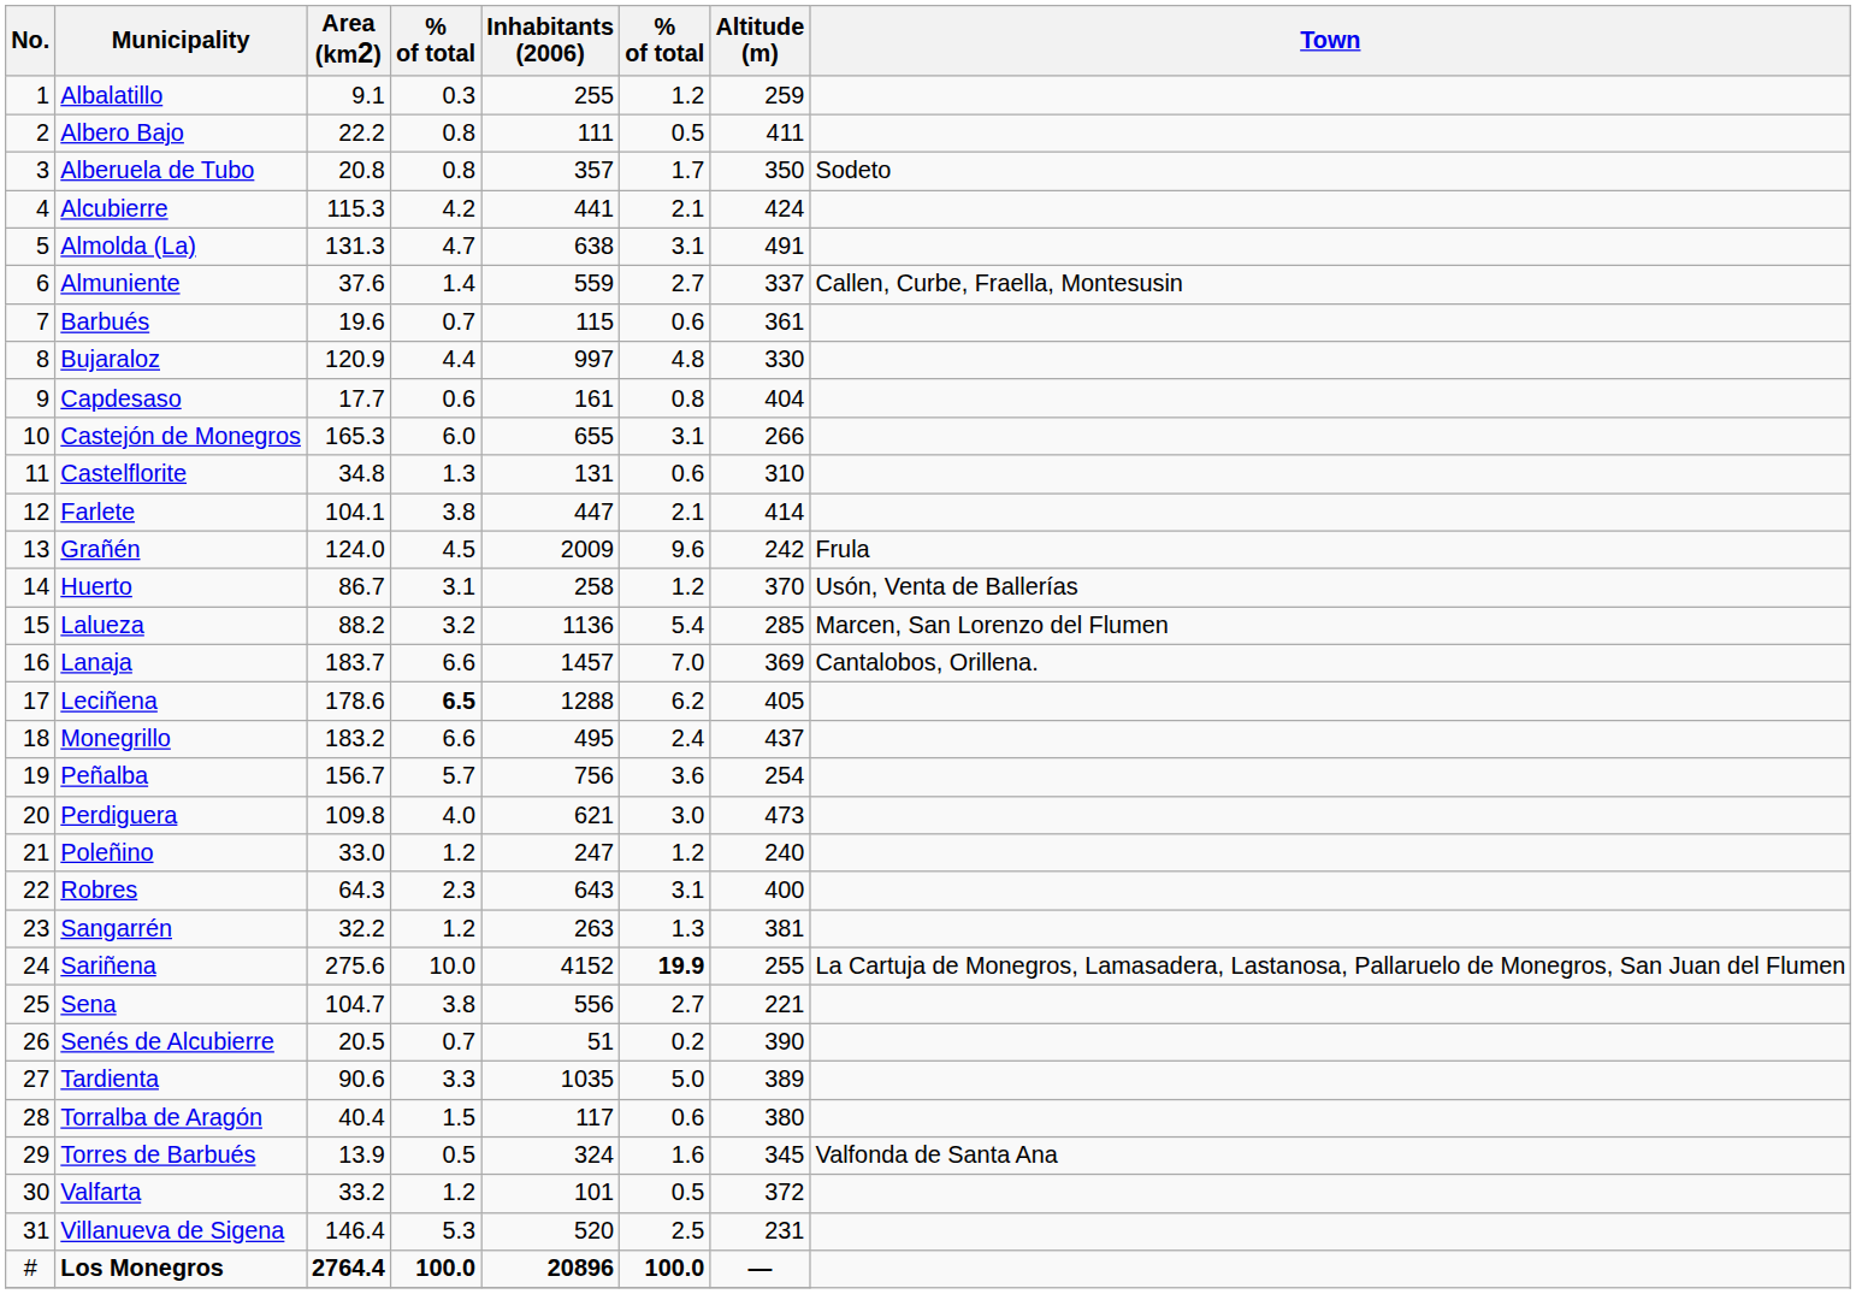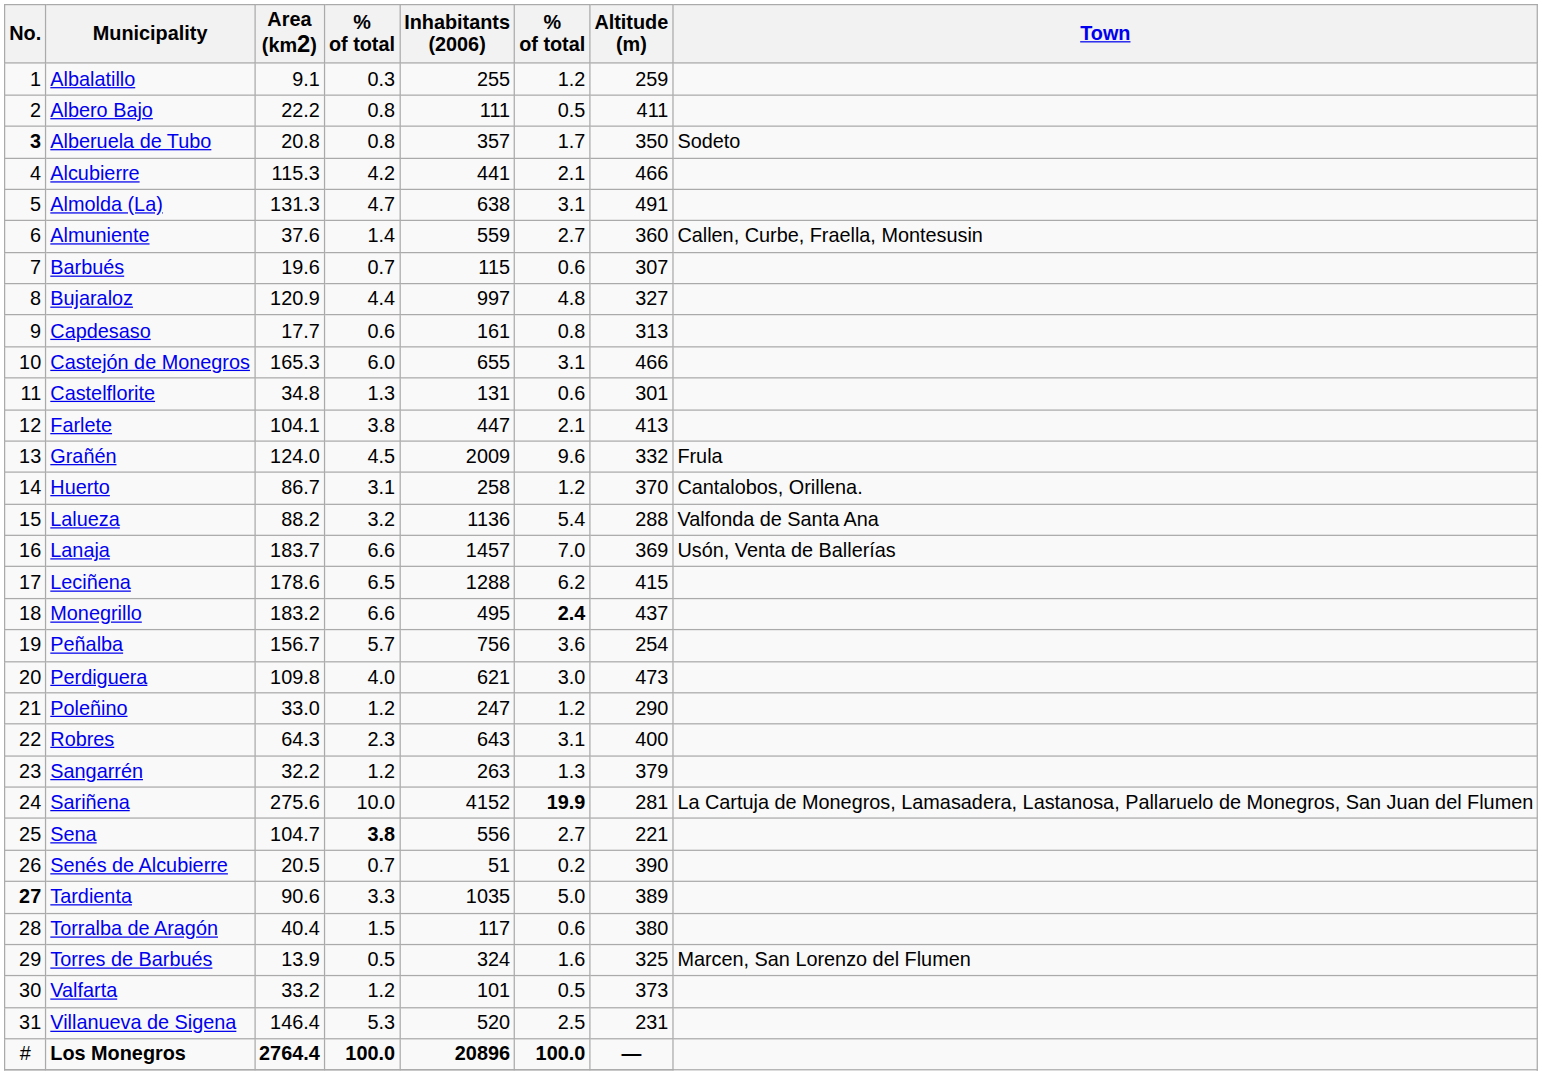Alberuela de Tubo | No.: normal -> bold
Alcubierre | Altitude (m): 424 -> 466
Almuniente | Altitude (m): 337 -> 360
Barbués | Altitude (m): 361 -> 307
Bujaraloz | Altitude (m): 330 -> 327
Capdesaso | Altitude (m): 404 -> 313
Castejón de Monegros | Altitude (m): 266 -> 466
Castelflorite | Altitude (m): 310 -> 301
Farlete | Altitude (m): 414 -> 413
Grañén | Altitude (m): 242 -> 332
Huerto | Town: Usón, Venta de Ballerías -> Cantalobos, Orillena.
Lalueza | Altitude (m): 285 -> 288
Lalueza | Town: Marcen, San Lorenzo del Flumen -> Valfonda de Santa Ana
Lanaja | Town: Cantalobos, Orillena. -> Usón, Venta de Ballerías
Leciñena | column 4: bold -> normal
Leciñena | Altitude (m): 405 -> 415
Monegrillo | column 6: normal -> bold
Poleñino | Altitude (m): 240 -> 290
Sangarrén | Altitude (m): 381 -> 379
Sariñena | Altitude (m): 255 -> 281
Sena | column 4: normal -> bold
Tardienta | No.: normal -> bold
Torres de Barbués | Altitude (m): 345 -> 325
Torres de Barbués | Town: Valfonda de Santa Ana -> Marcen, San Lorenzo del Flumen
Valfarta | Altitude (m): 372 -> 373
